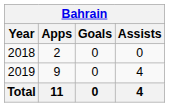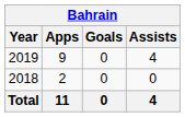rows swapped: 2018 <-> 2019
